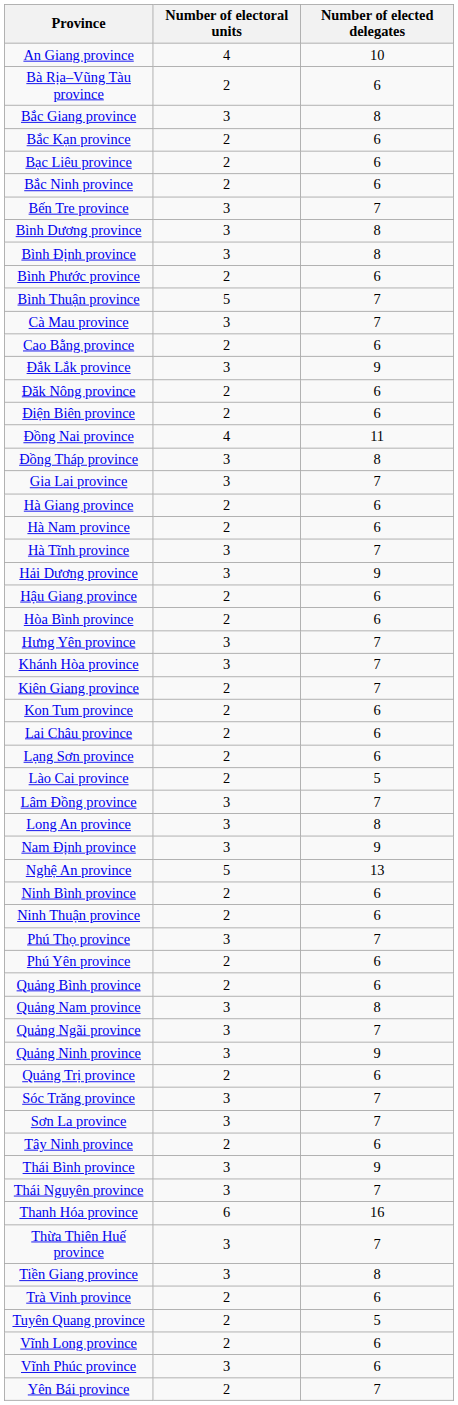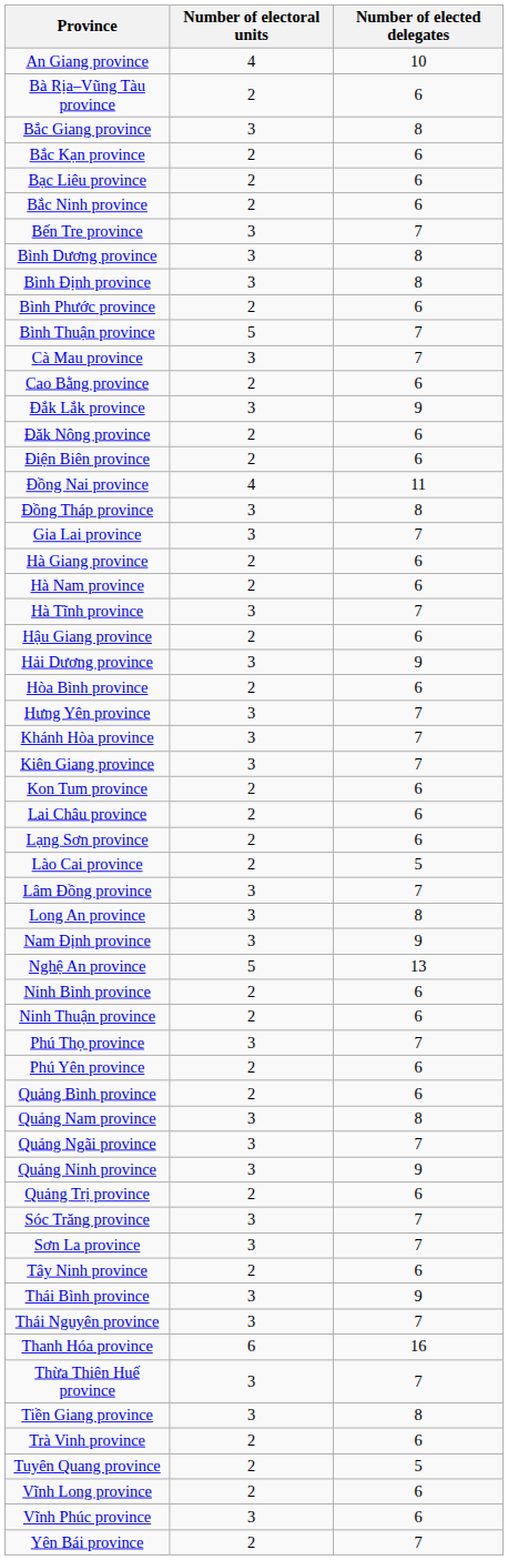rows swapped: Hải Dương province <-> Hậu Giang province
Kiên Giang province | Number of electoral units: 2 -> 3
